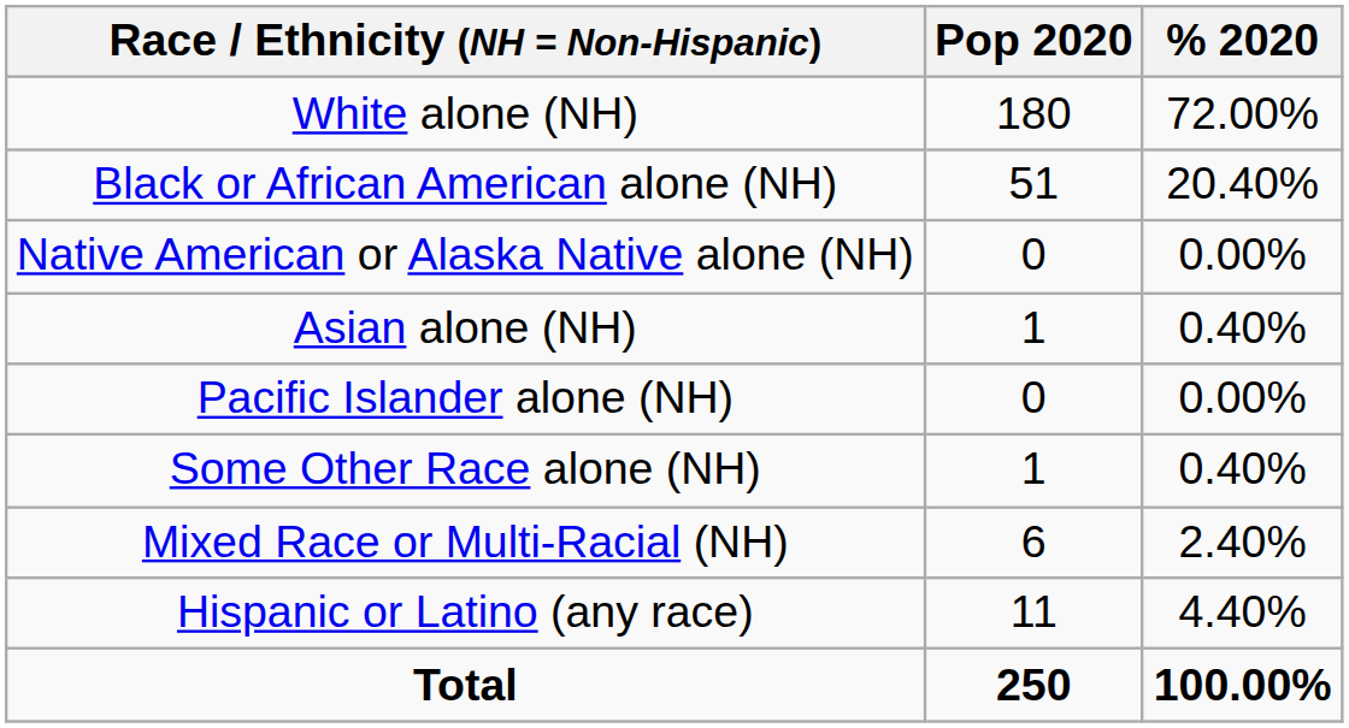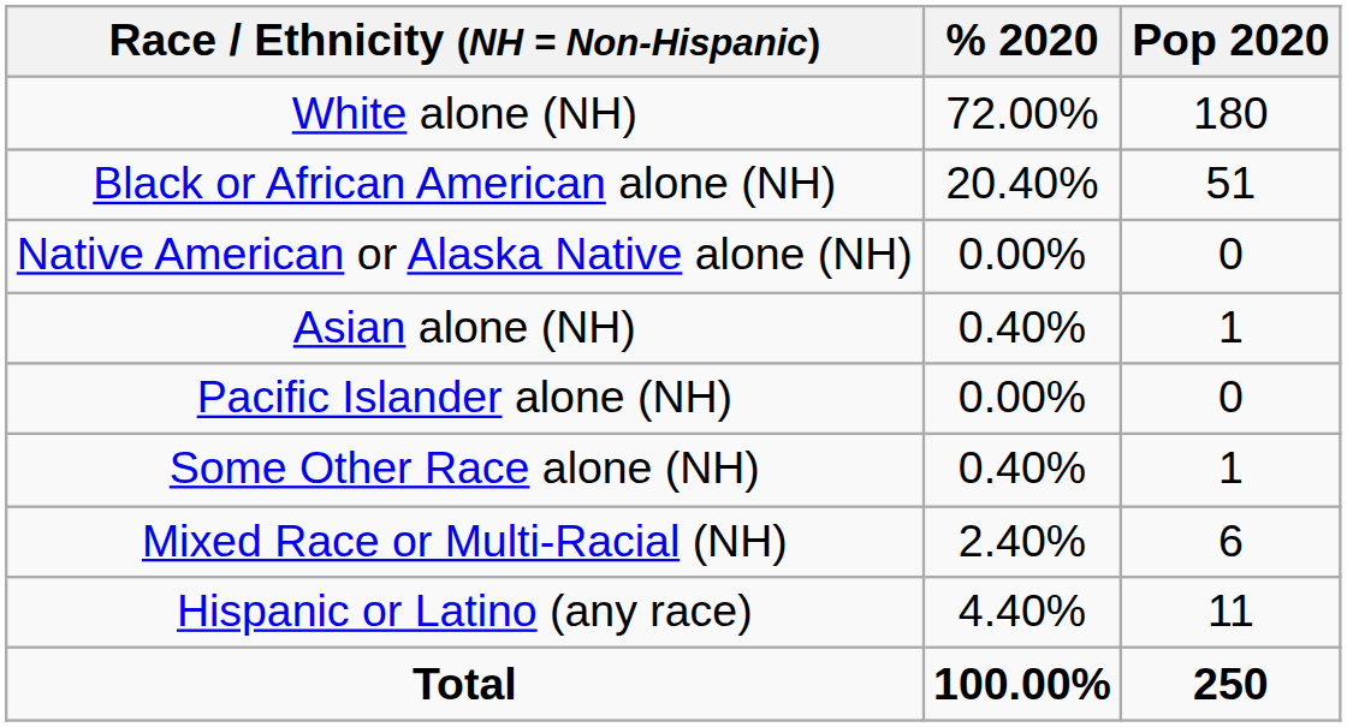columns swapped: Pop 2020 <-> % 2020
